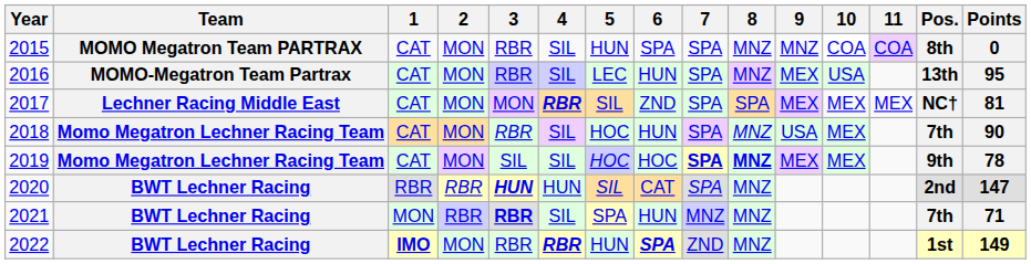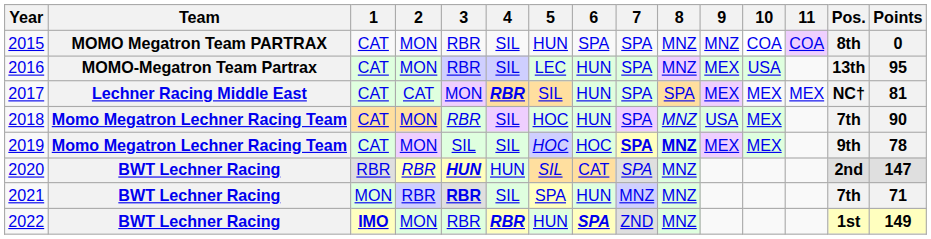2017 | 2: MON -> CAT
2017 | 6: ZND -> HUN
